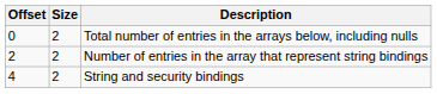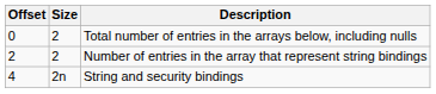String and security bindings | Size: 2 -> 2n
